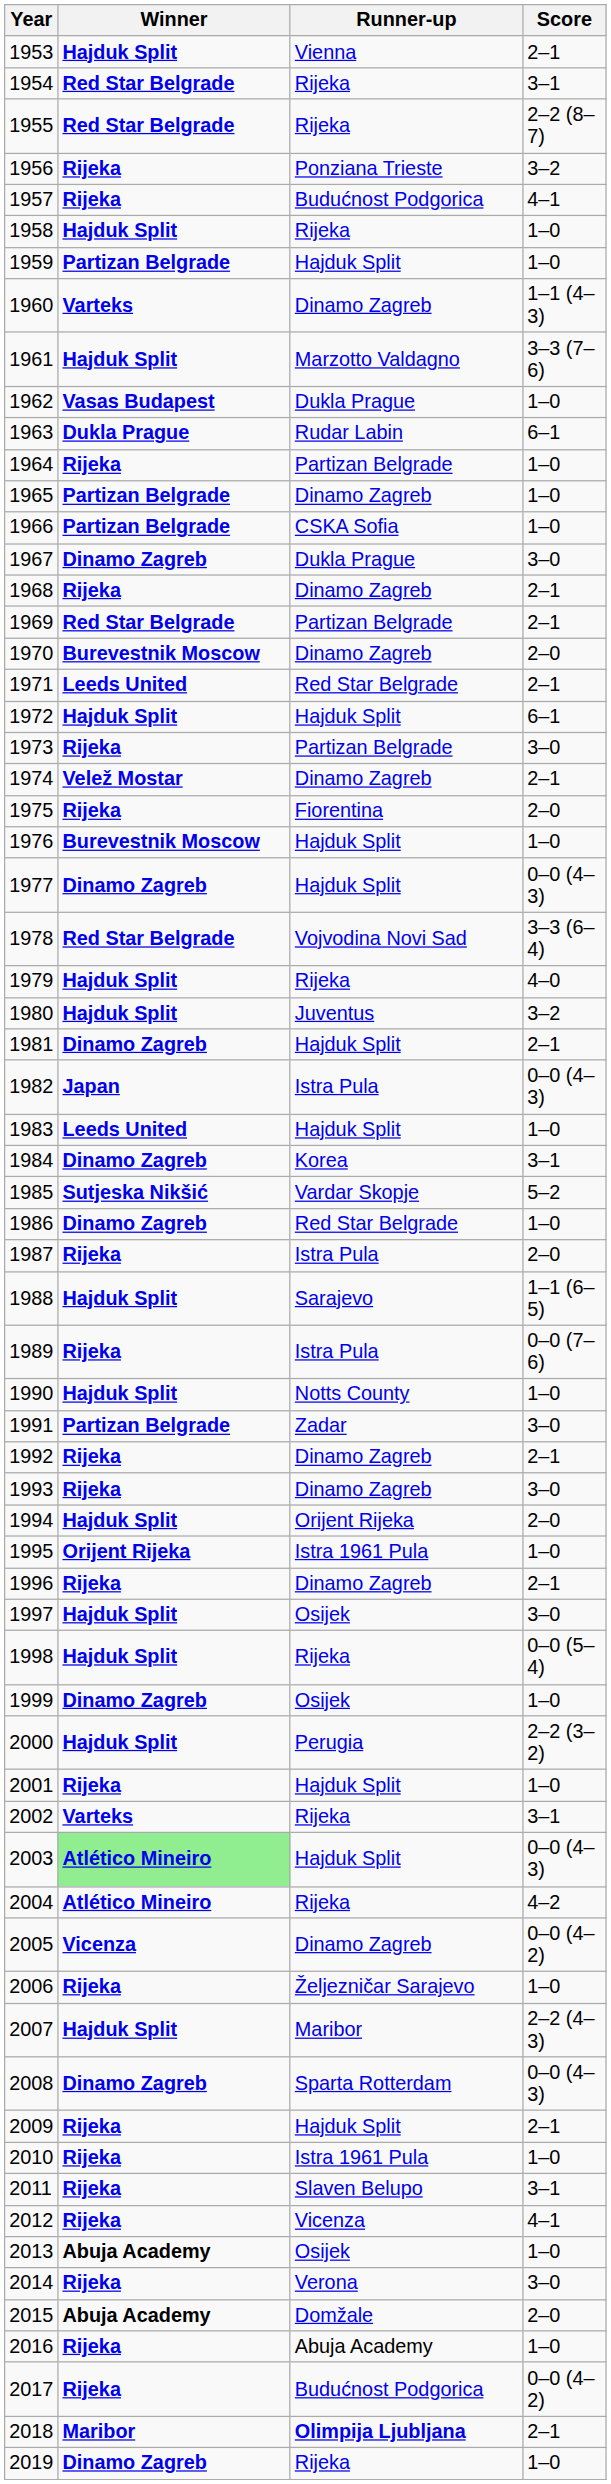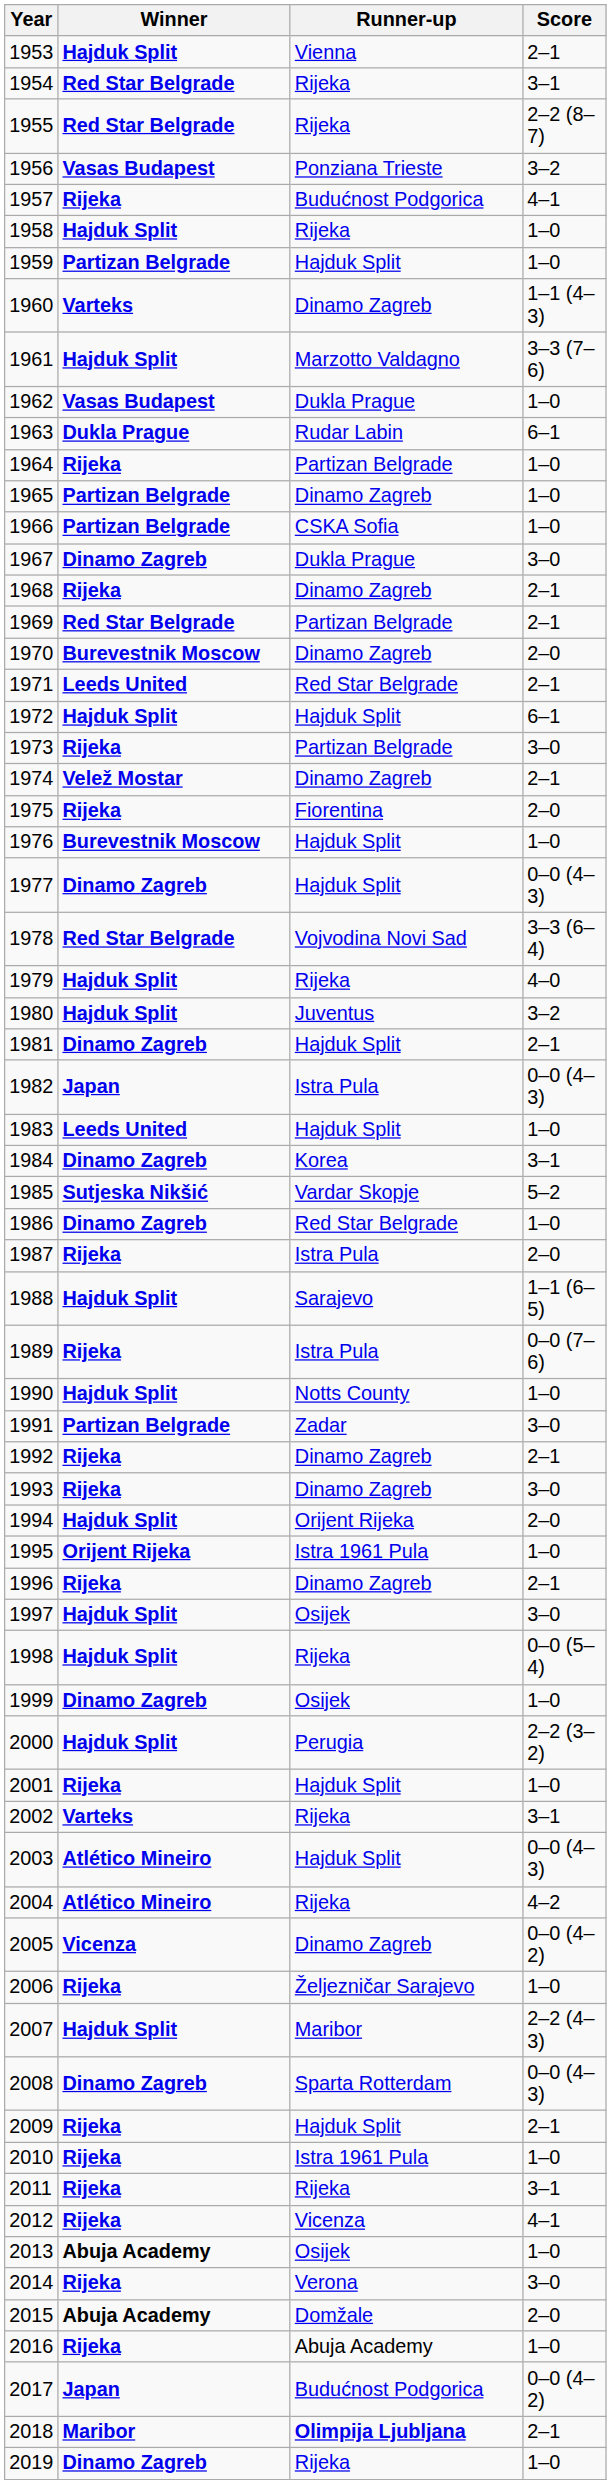1956 | Winner: Rijeka -> Vasas Budapest
2003 | Winner: lightgreen background -> no background
2011 | Runner-up: Slaven Belupo -> Rijeka
2017 | Winner: Rijeka -> Japan
